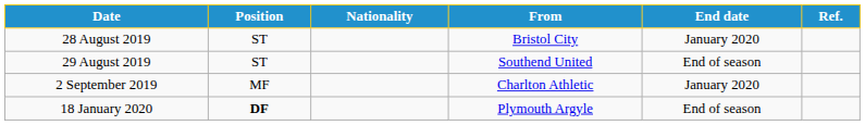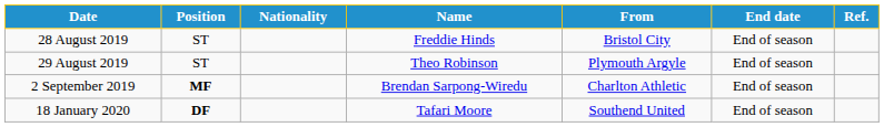+ column: Name | Freddie Hinds | Theo Robinson | Brendan Sarpong-Wiredu | Tafari Moore
28 August 2019 | End date: January 2020 -> End of season
29 August 2019 | From: Southend United -> Plymouth Argyle
2 September 2019 | Position: normal -> bold
2 September 2019 | End date: January 2020 -> End of season
18 January 2020 | From: Plymouth Argyle -> Southend United
